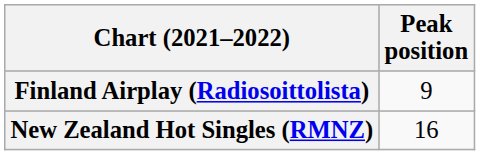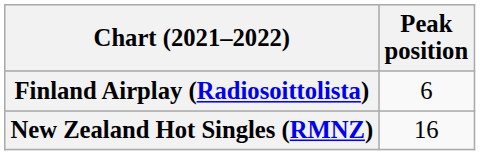Finland Airplay (Radiosoittolista) | Peak position: 9 -> 6
